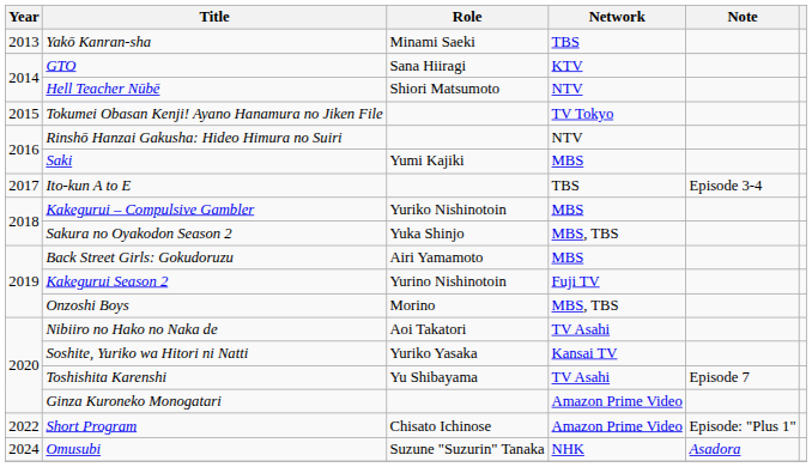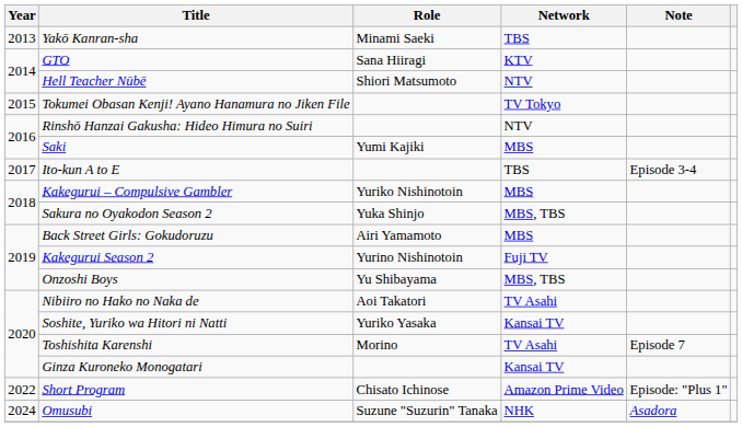Onzoshi Boys | Role: Morino -> Yu Shibayama
Toshishita Karenshi | Role: Yu Shibayama -> Morino
Ginza Kuroneko Monogatari | Network: Amazon Prime Video -> Kansai TV
